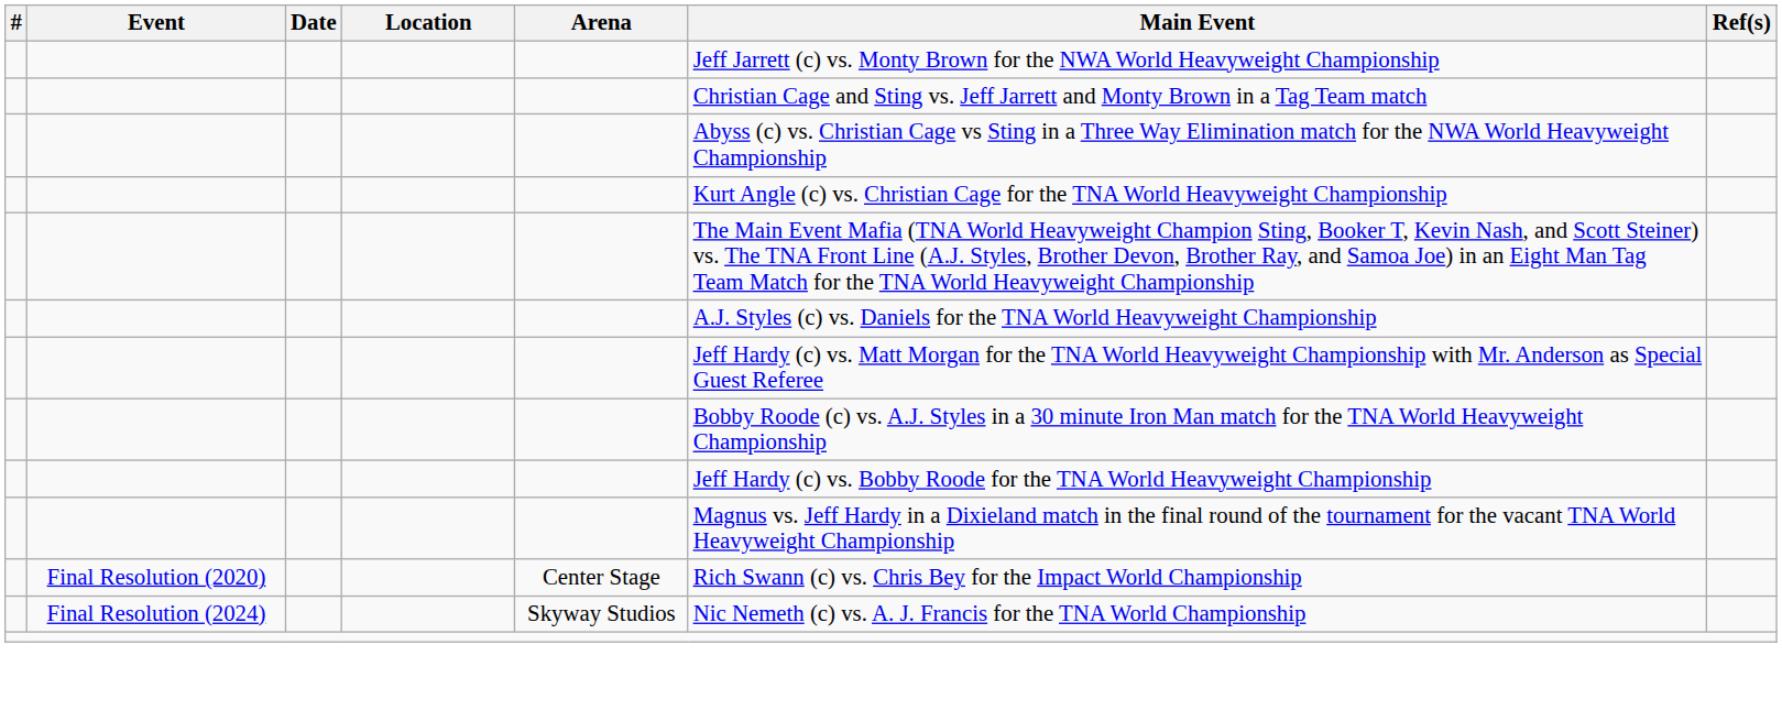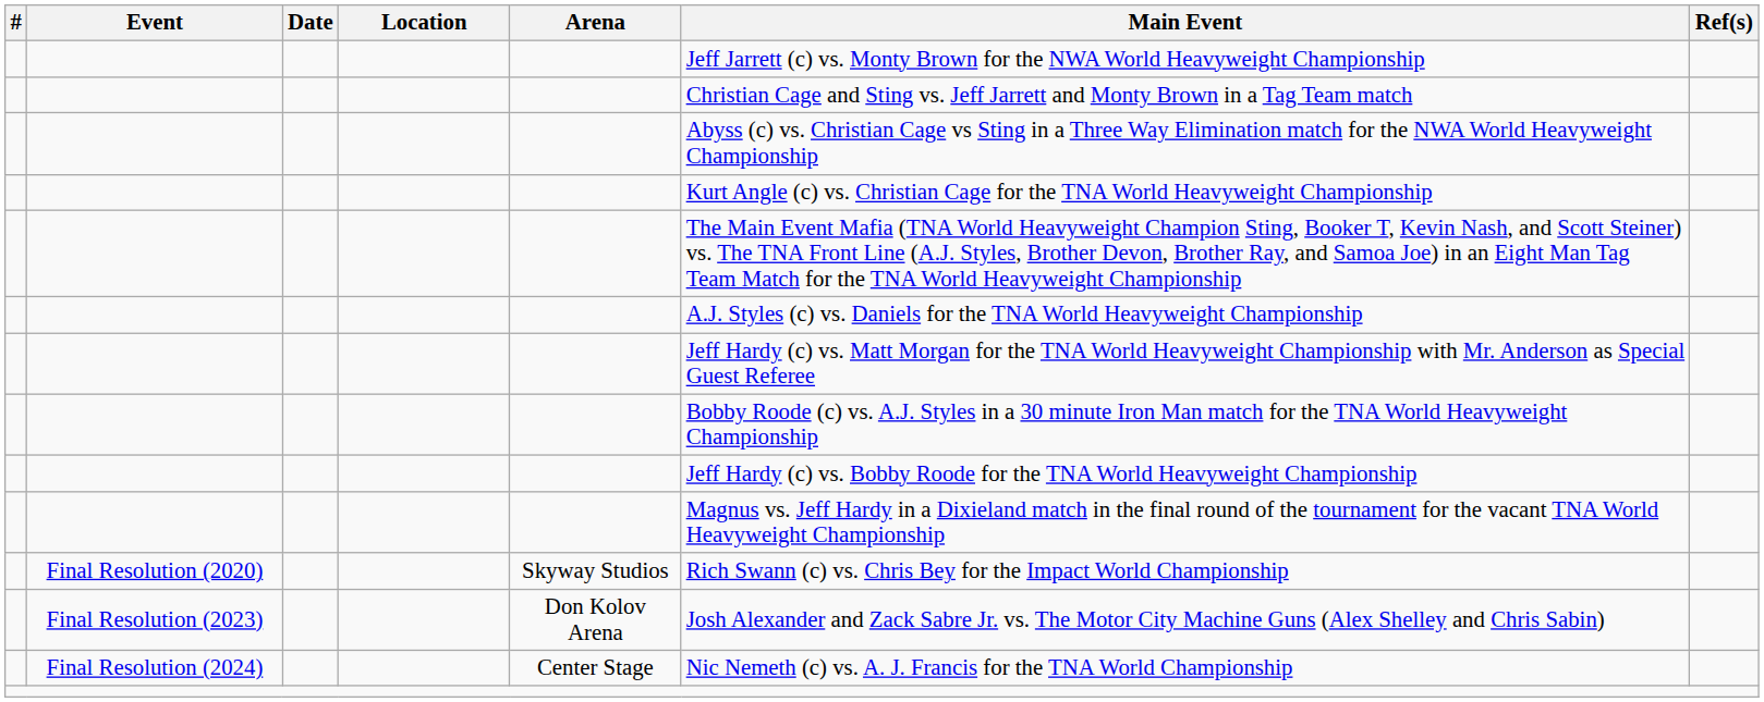Final Resolution (2020) | Arena: Center Stage -> Skyway Studios
+ row: Final Resolution (2023) | Don Kolov Arena | Josh Alexander and Zack Sabre Jr. vs. The Motor City Machine Guns (Alex Shelley and Chris Sabin)
Final Resolution (2024) | Arena: Skyway Studios -> Center Stage
